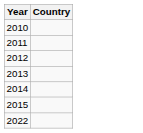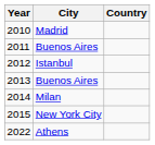+ column: City | Madrid | Buenos Aires | Istanbul | Buenos Aires | Milan | New York City | Athens
